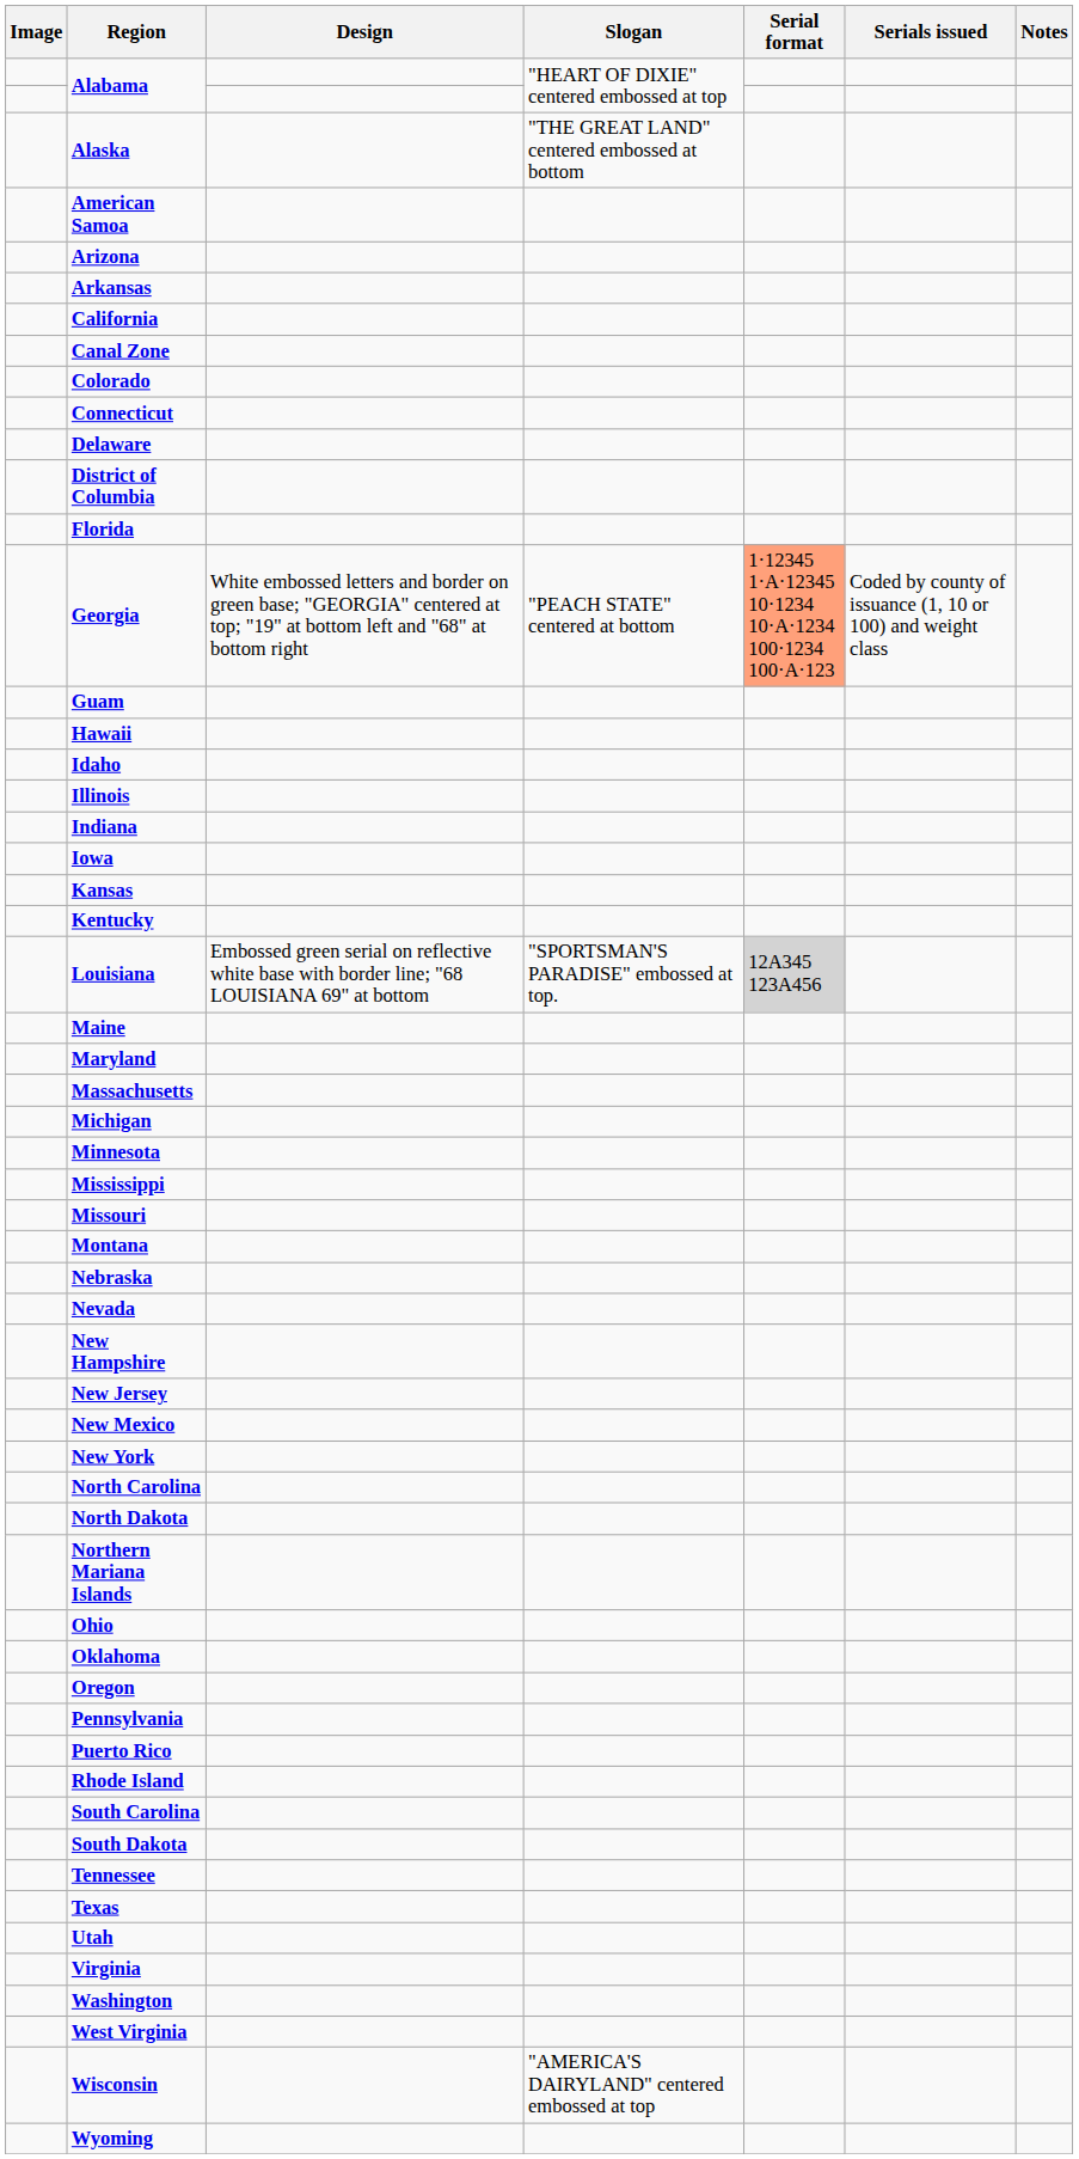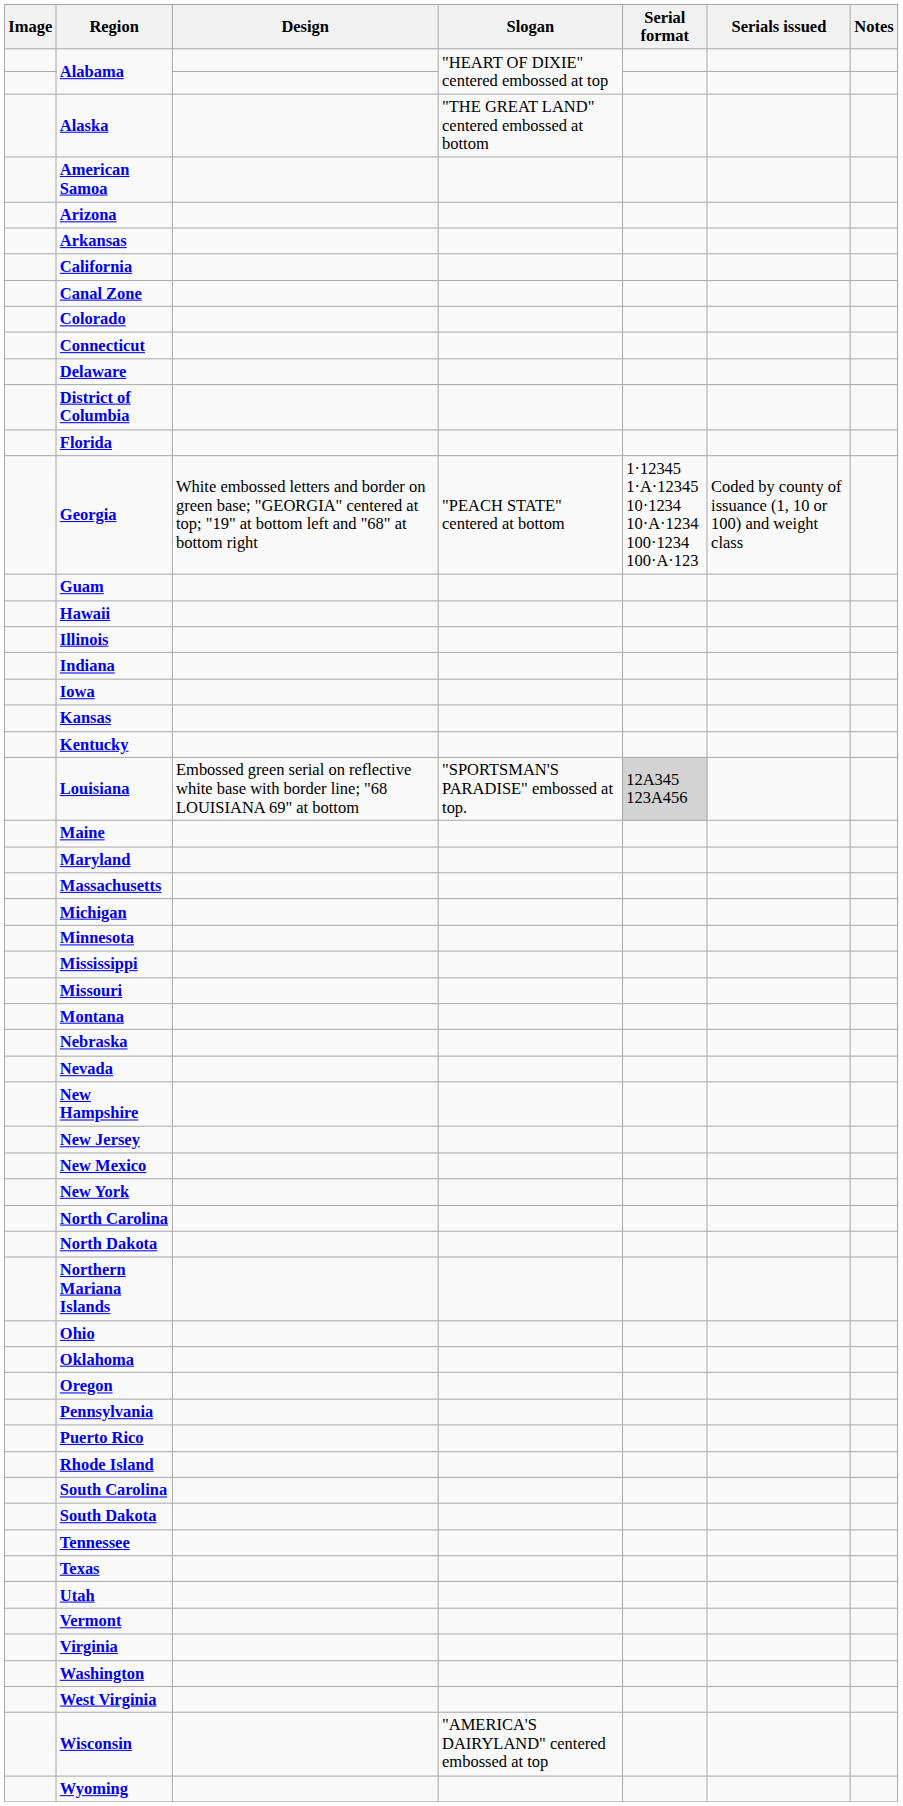Georgia | Serial format: lightsalmon background -> no background
- row: Idaho
+ row: Vermont
